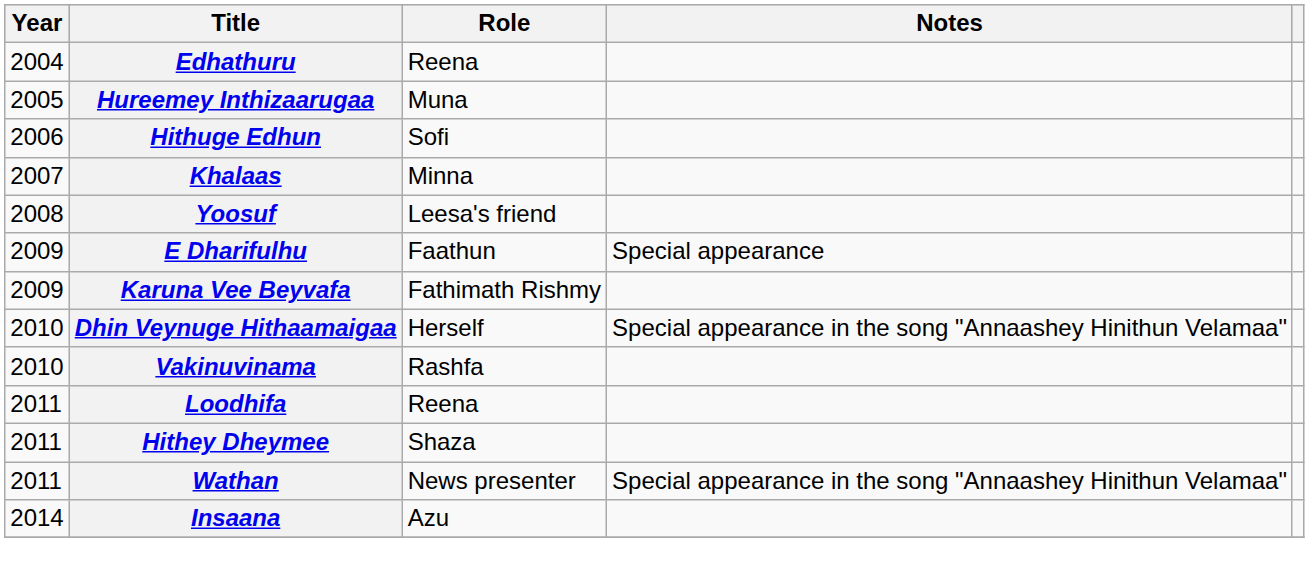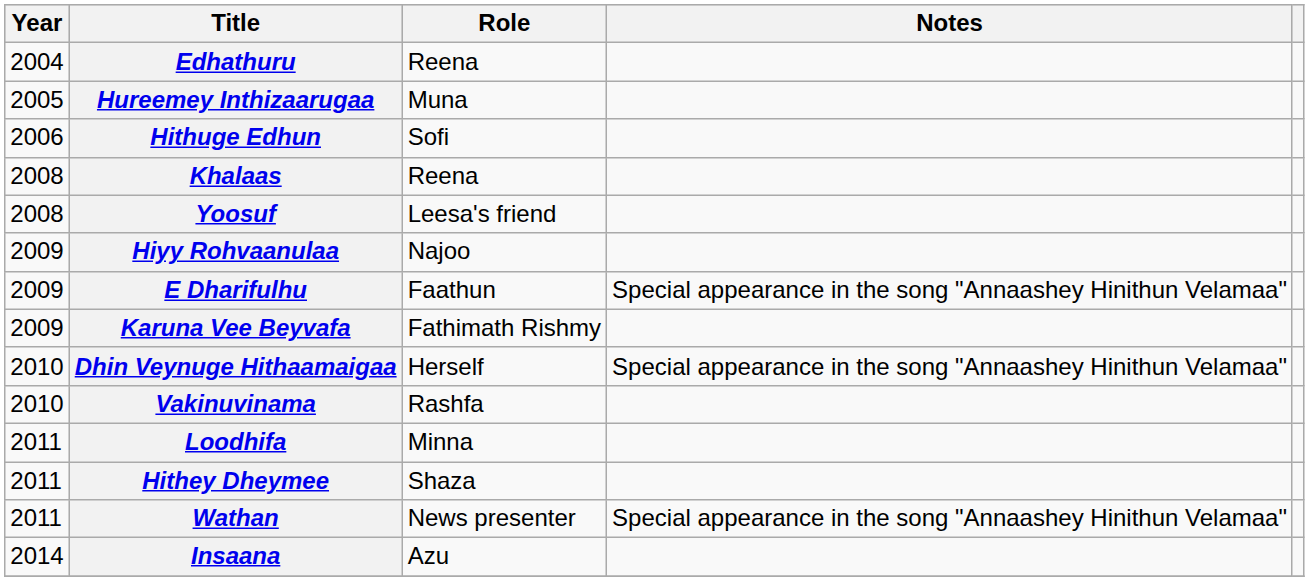Khalaas | Year: 2007 -> 2008
Khalaas | Role: Minna -> Reena
+ row: 2009 | Hiyy Rohvaanulaa | Najoo
E Dharifulhu | Notes: Special appearance -> Special appearance in the song "Annaashey Hinithun Velamaa"
Loodhifa | Role: Reena -> Minna
